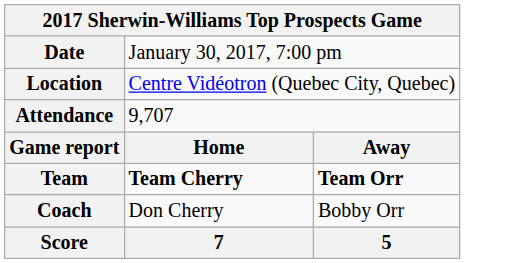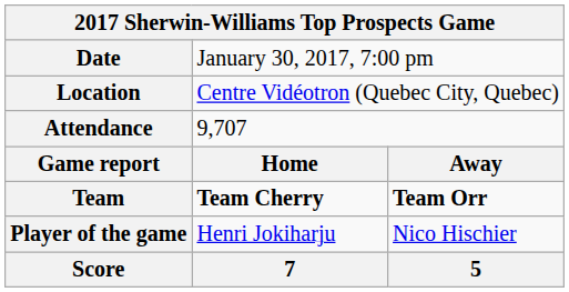- row: Coach | Don Cherry | Bobby Orr
+ row: Player of the game | Henri Jokiharju | Nico Hischier
